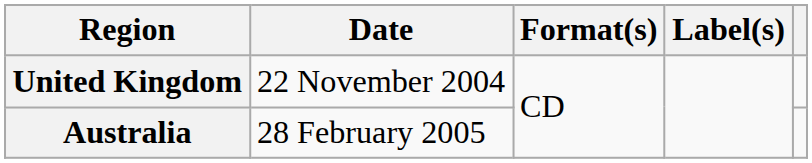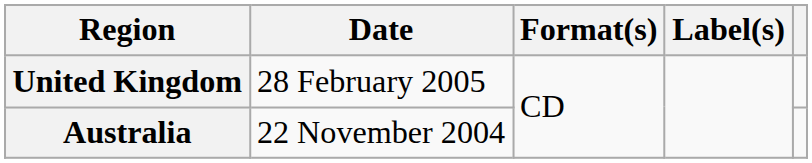United Kingdom | Date: 22 November 2004 -> 28 February 2005
Australia | Date: 28 February 2005 -> 22 November 2004
